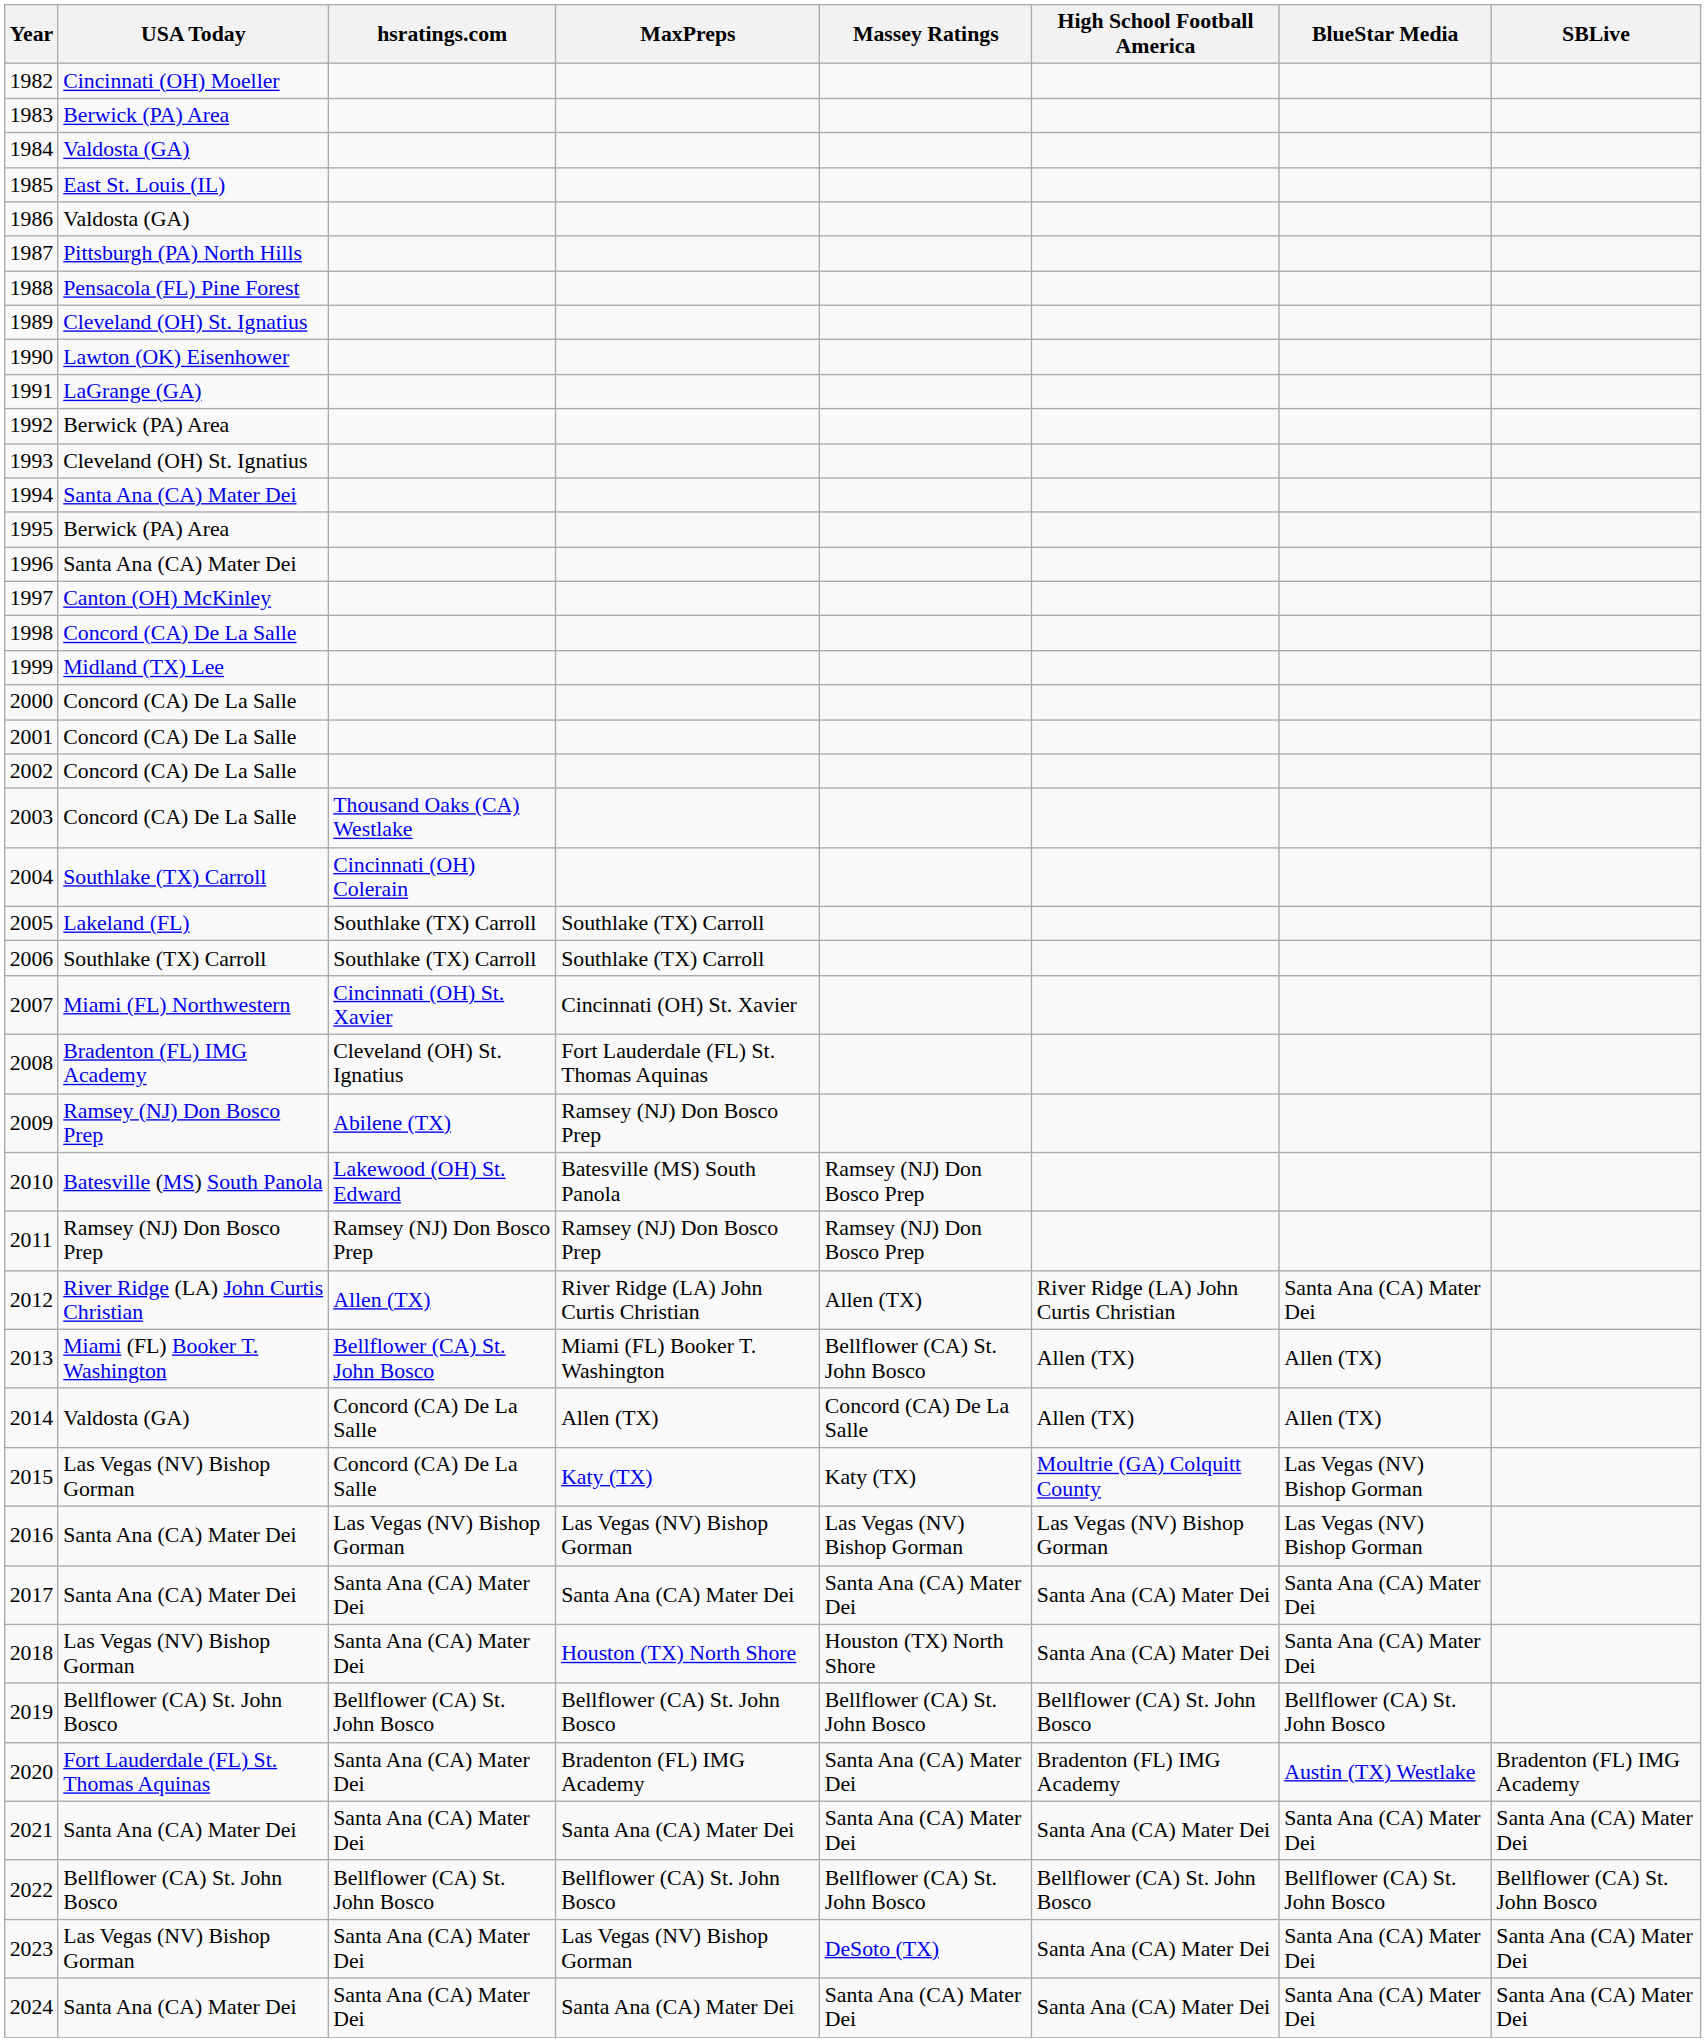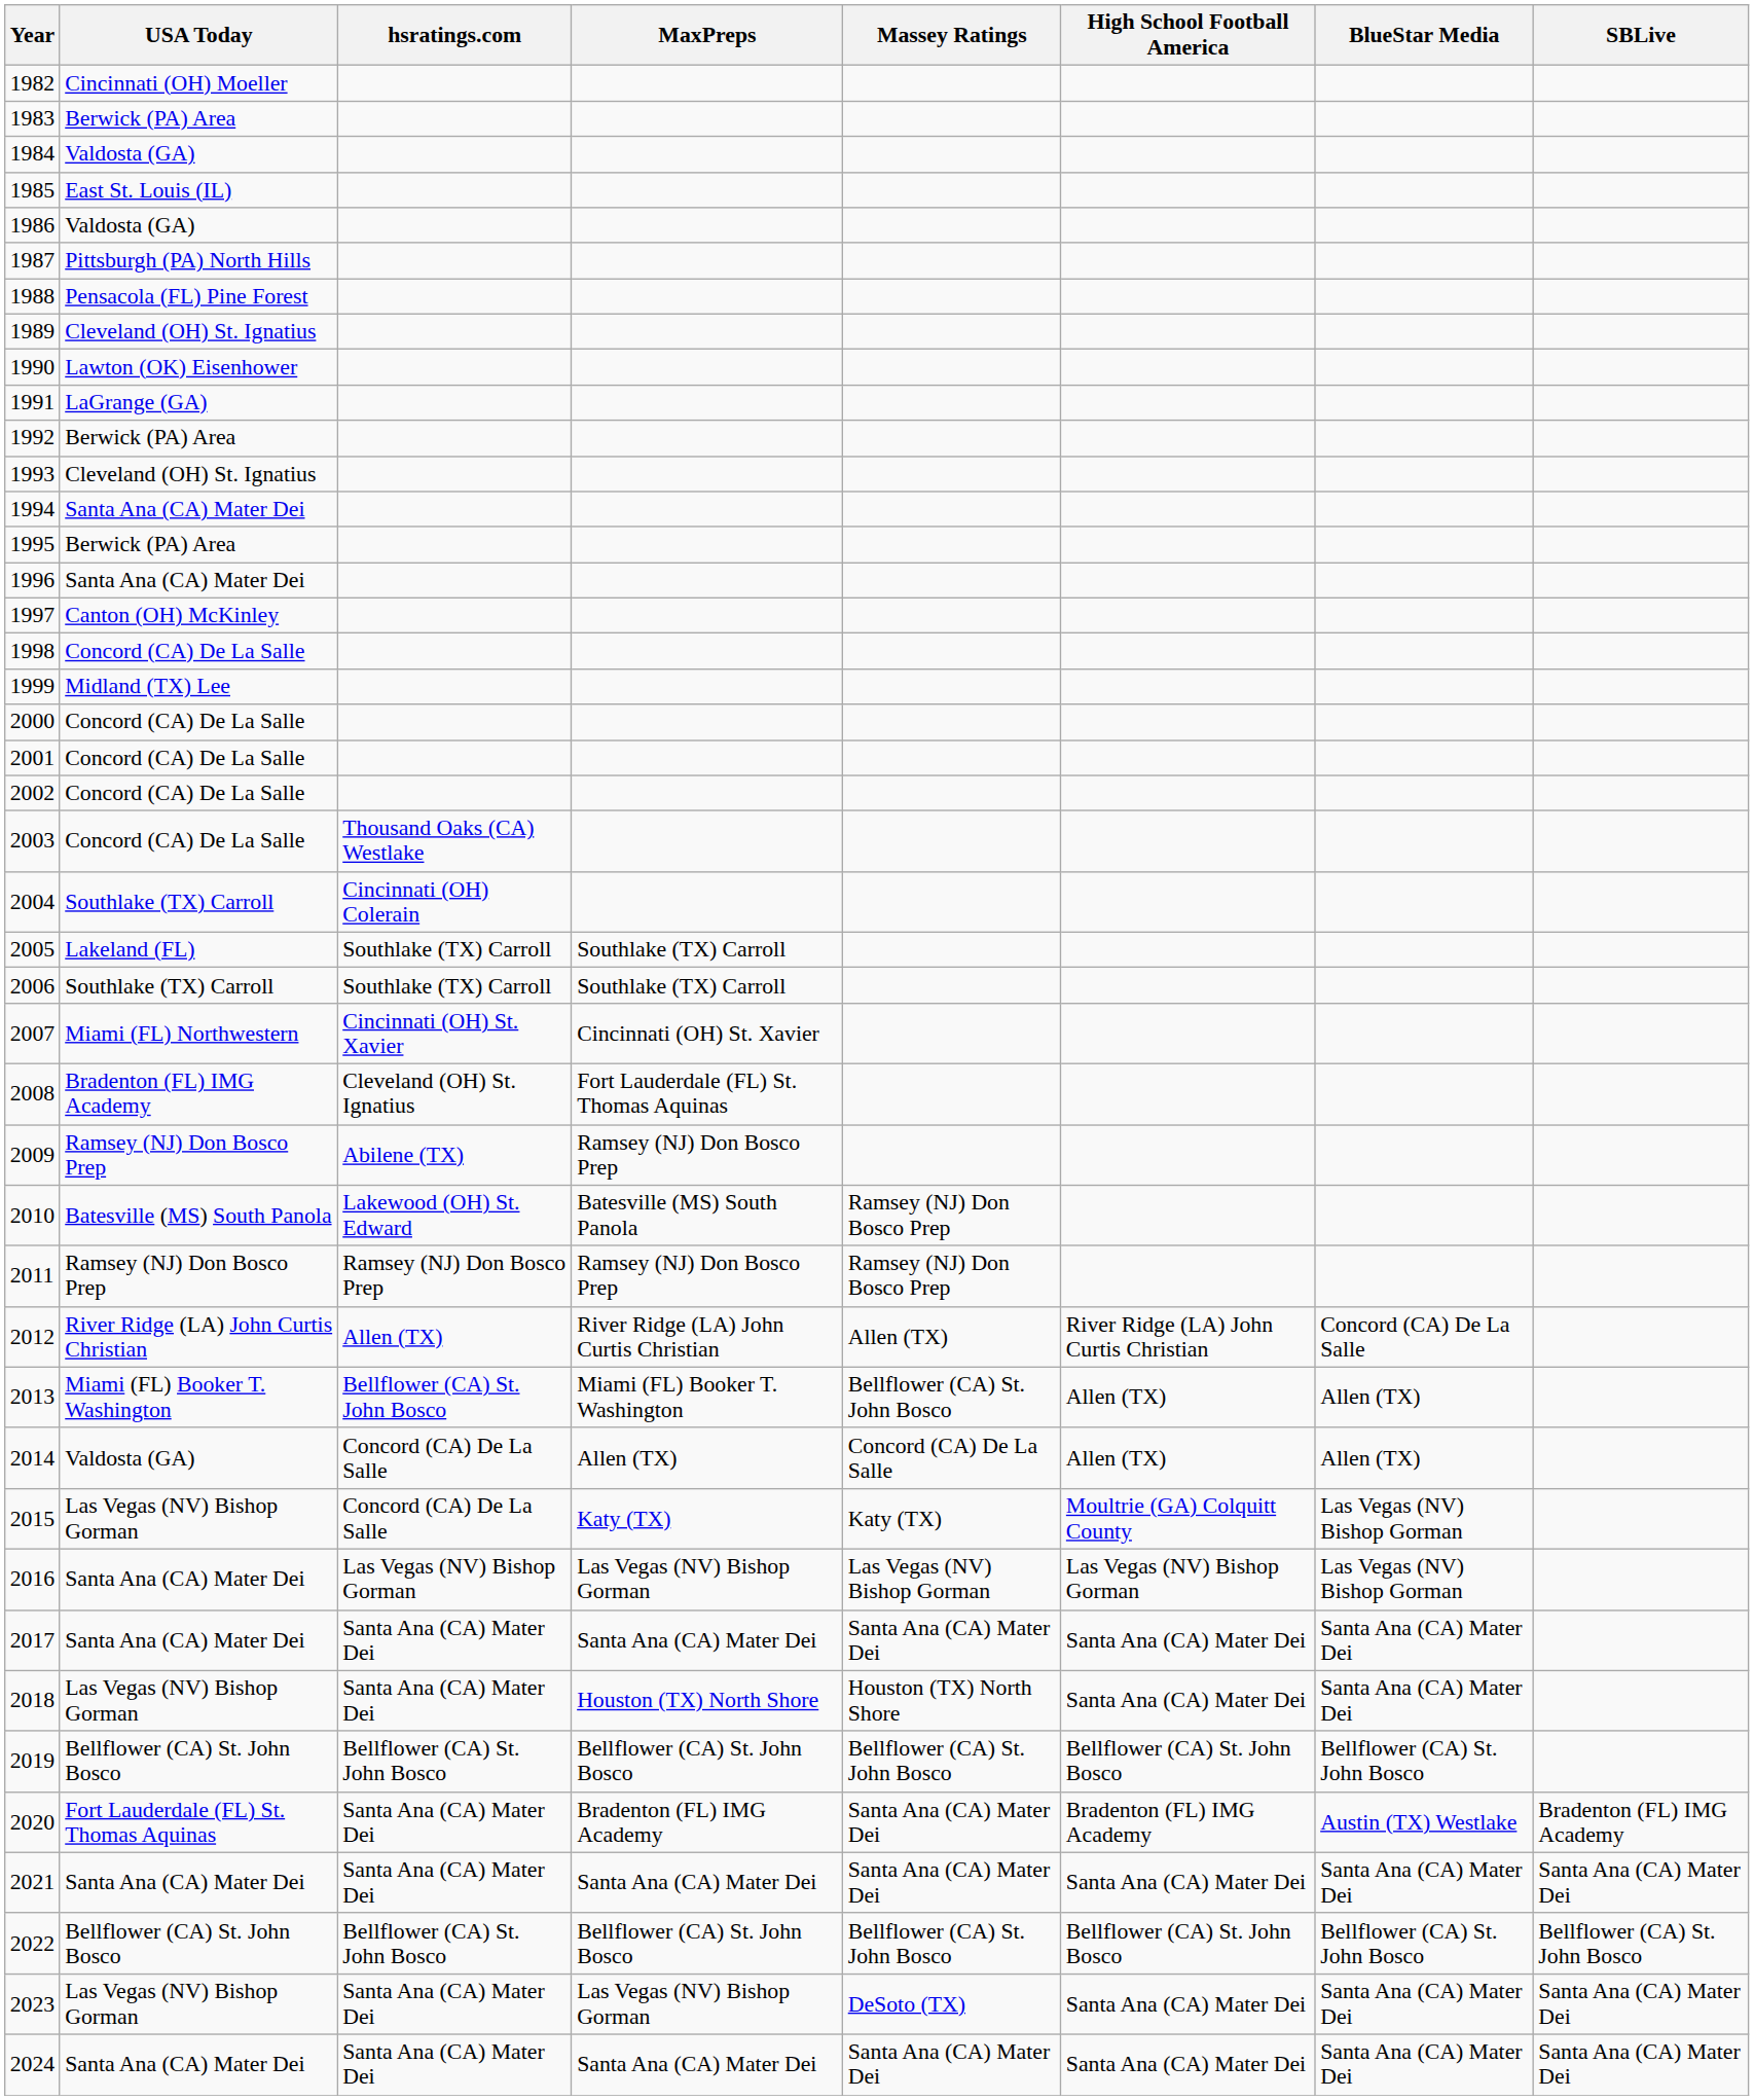2012 | BlueStar Media: Santa Ana (CA) Mater Dei -> Concord (CA) De La Salle
